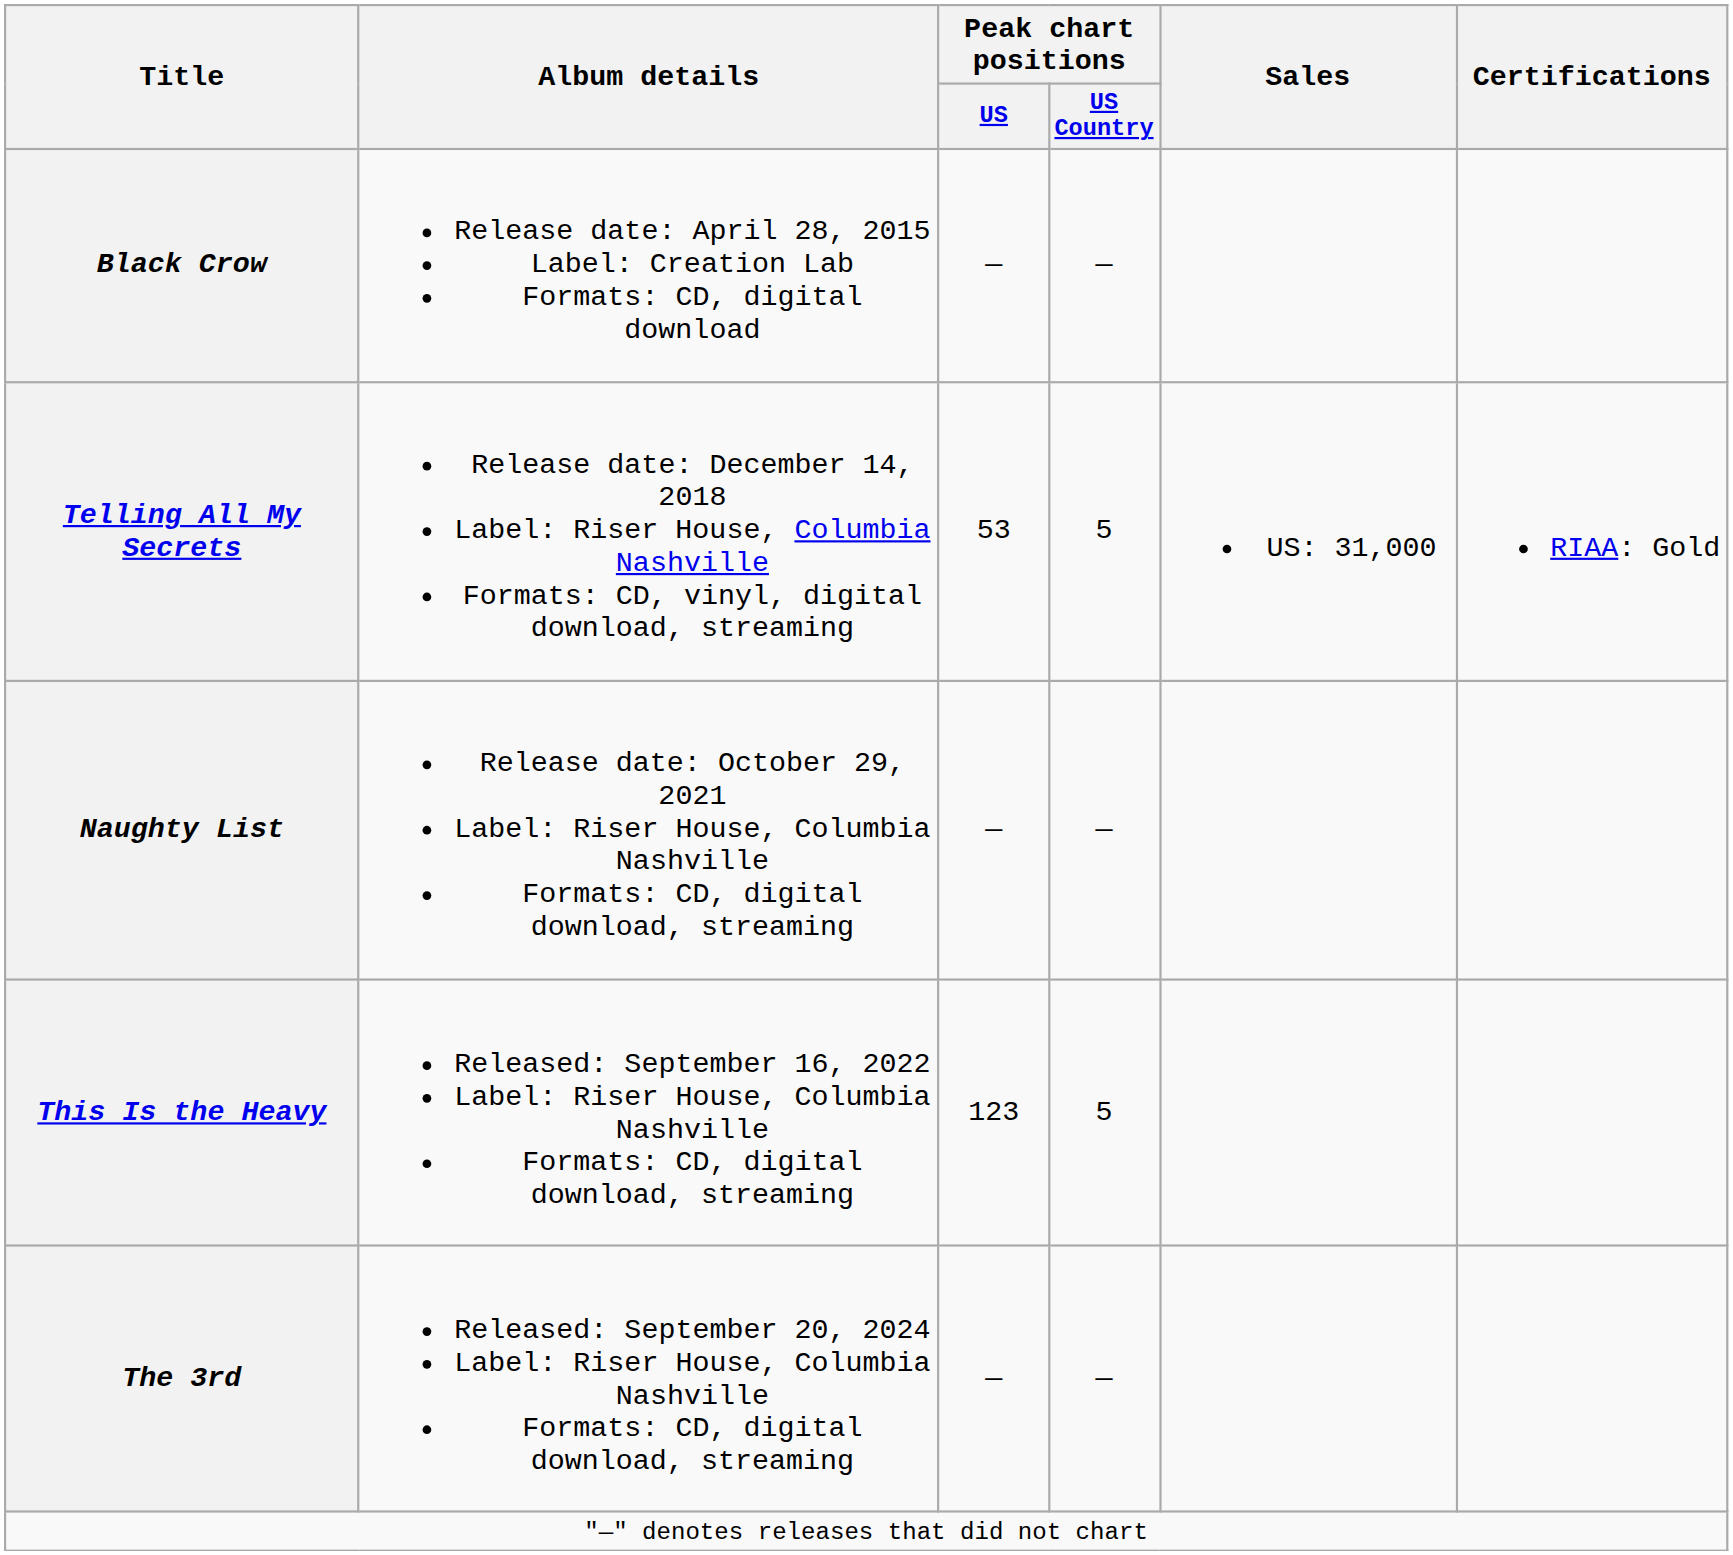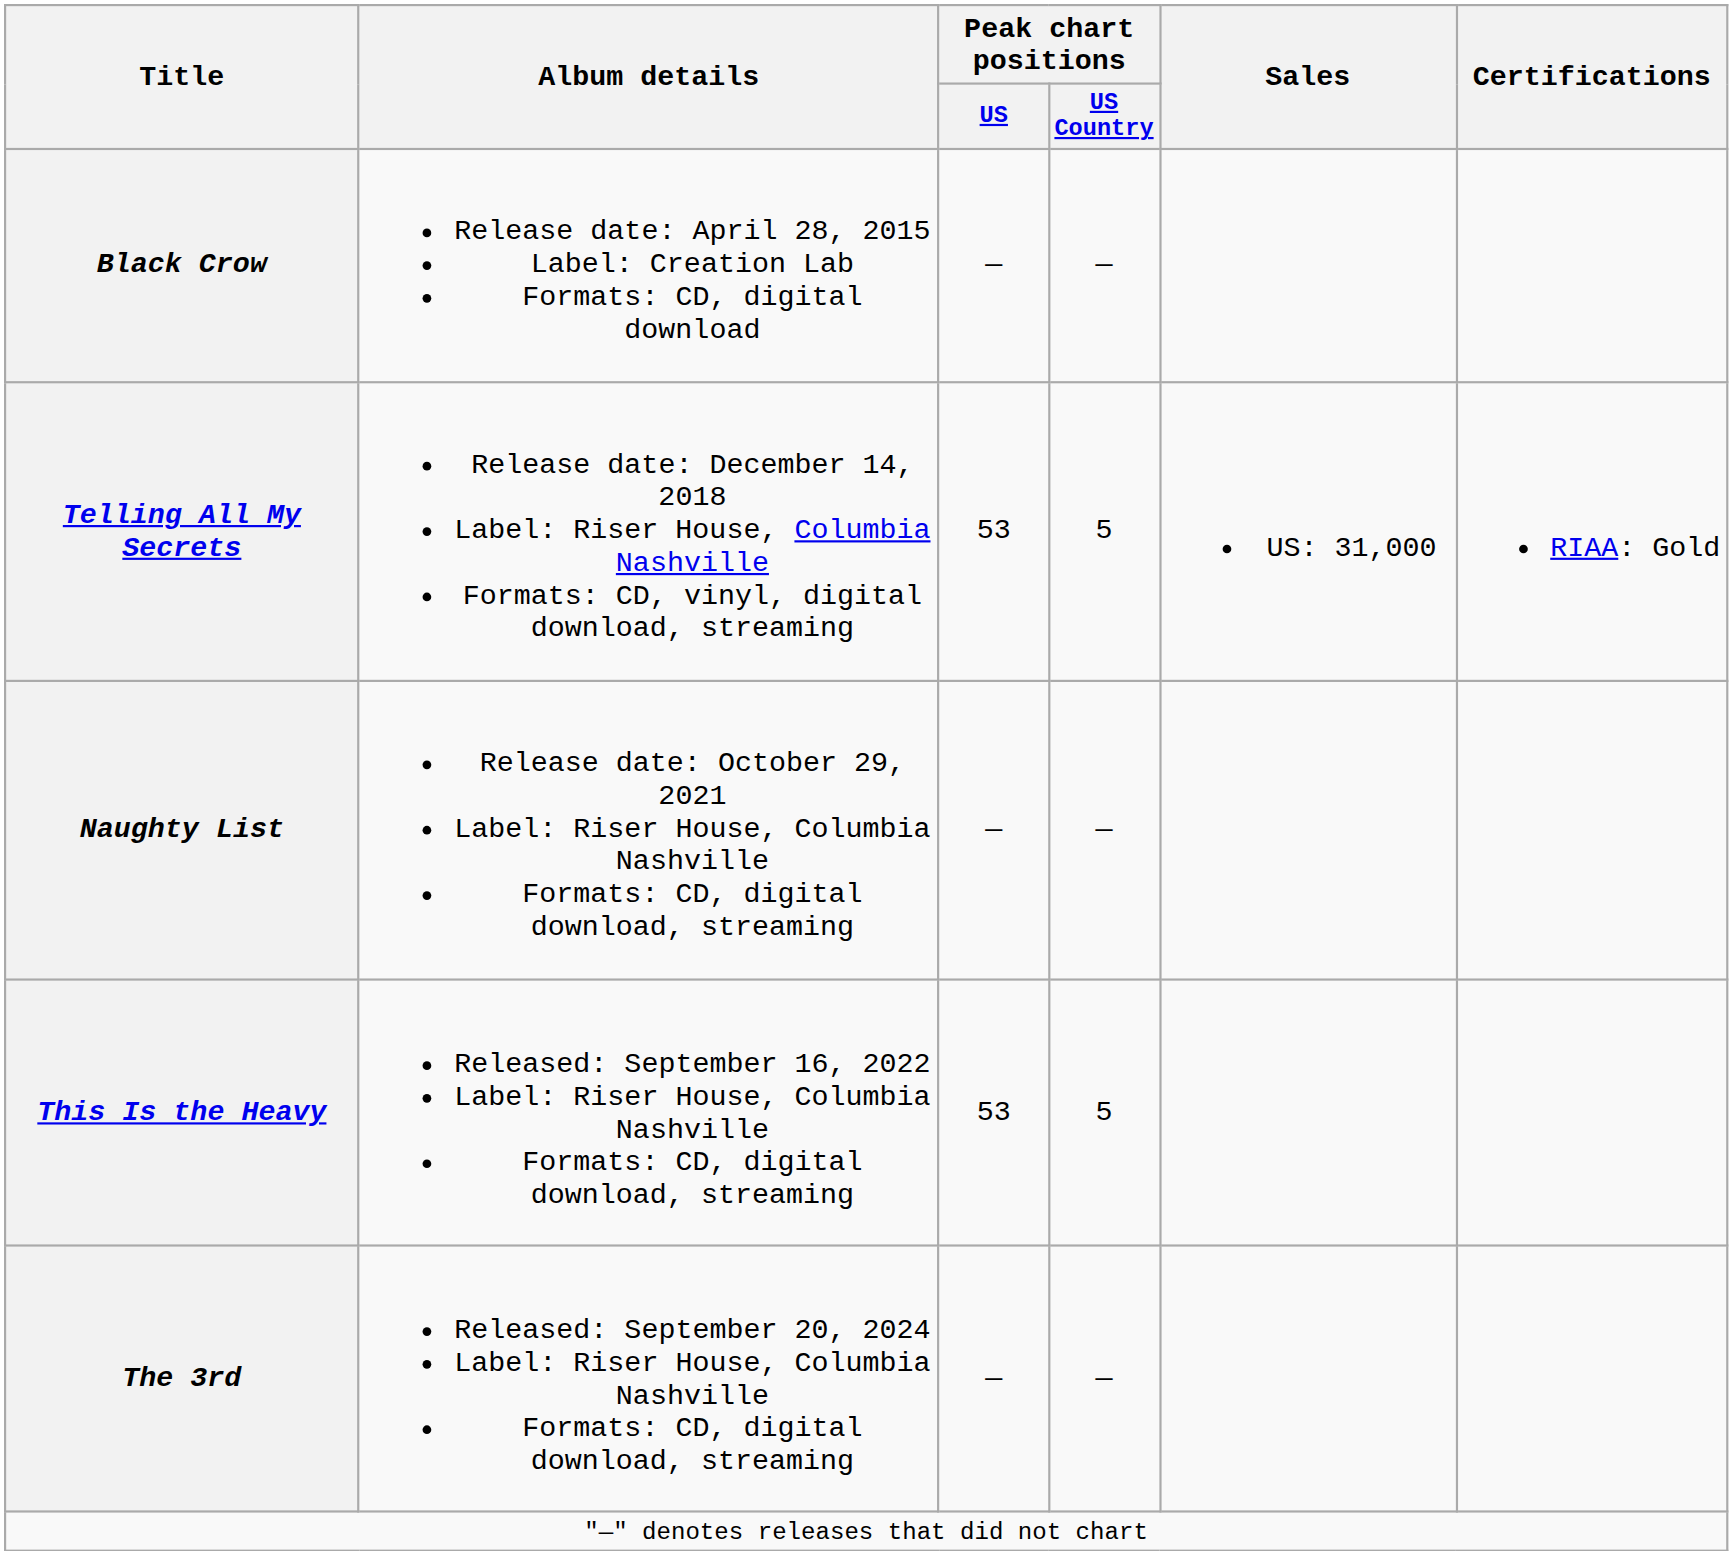This Is the Heavy | Peak chart positions / US: 123 -> 53
